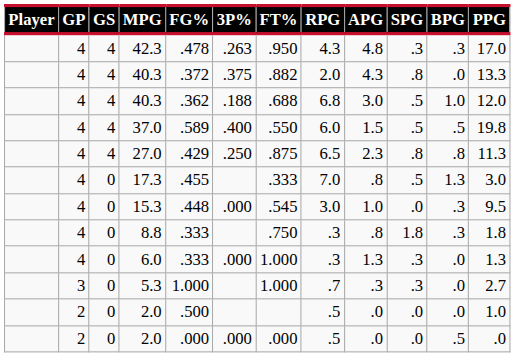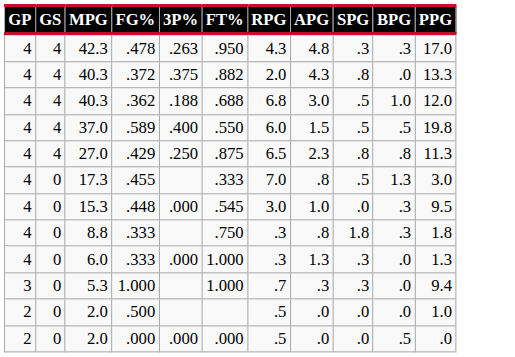- column: Player
5.3 | PPG: 2.7 -> 9.4
